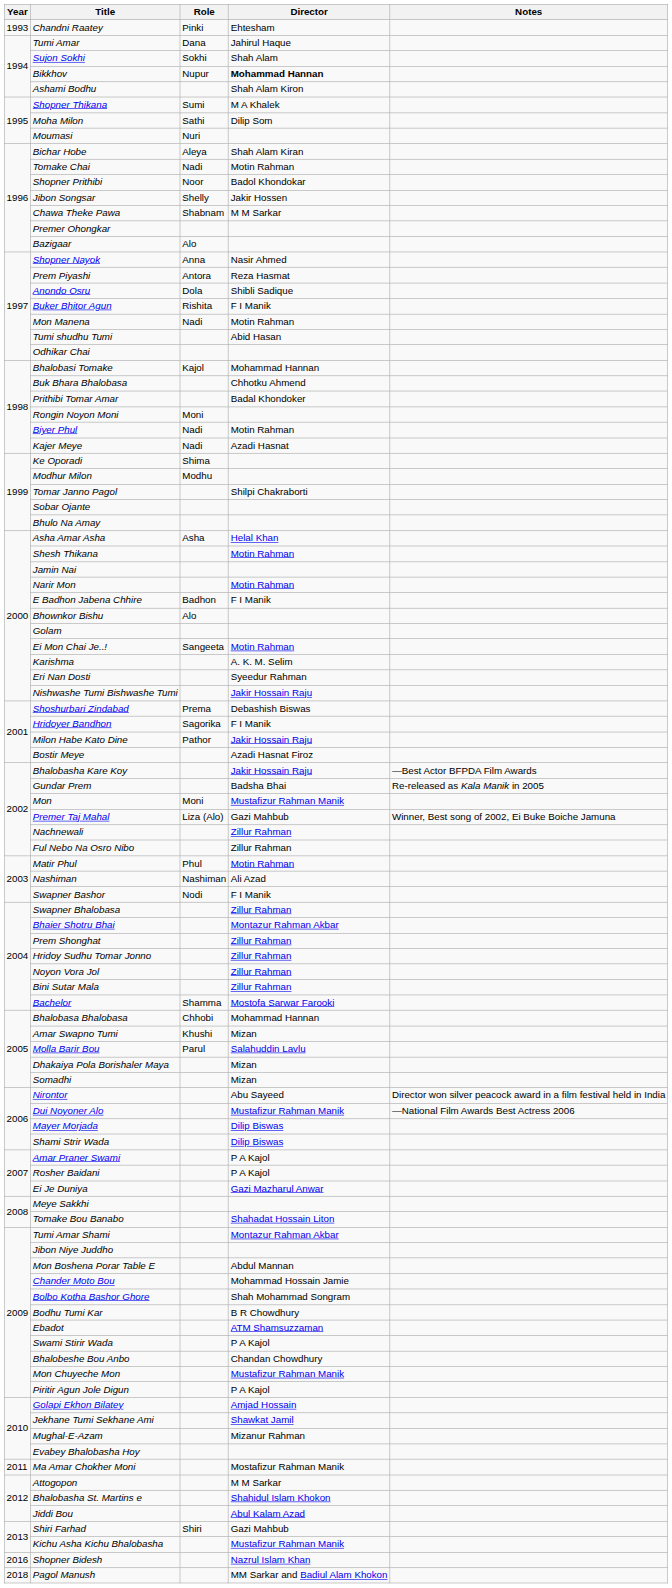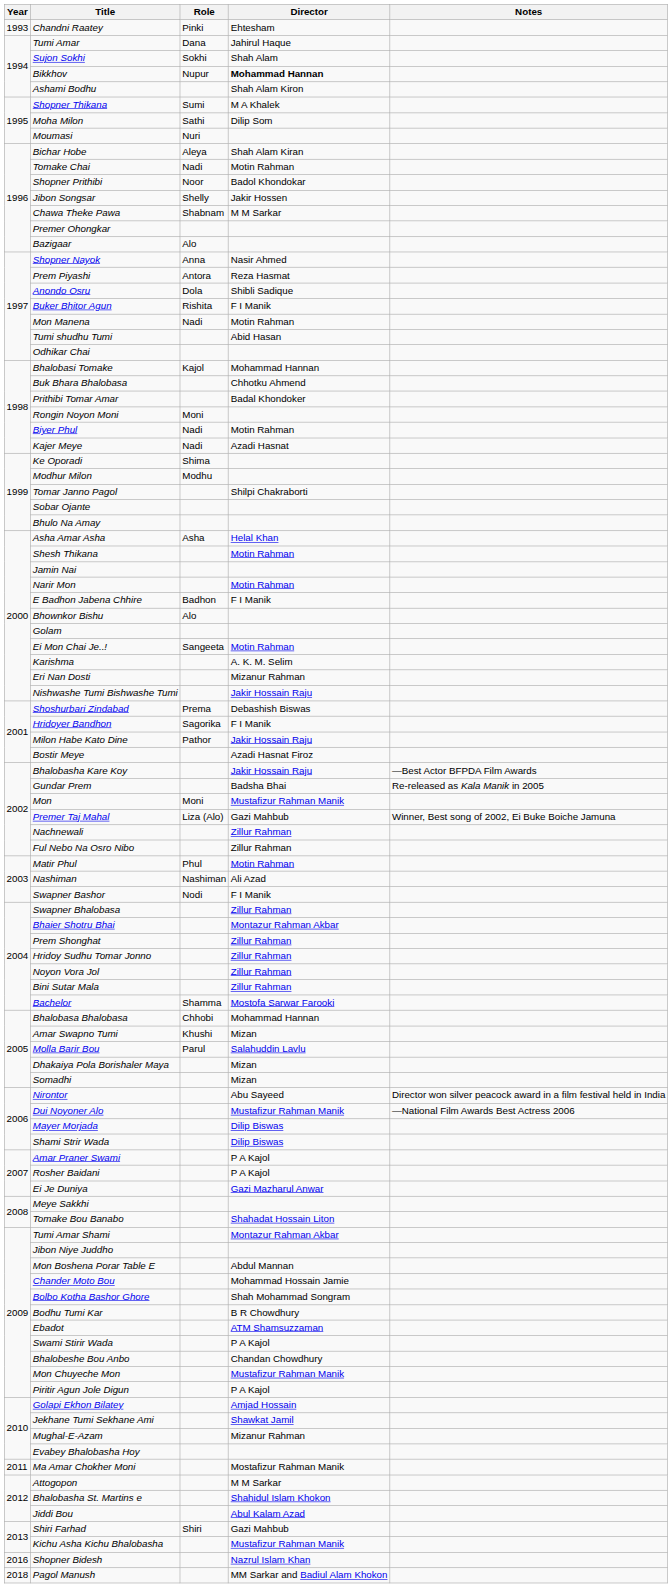Eri Nan Dosti | Director: Syeedur Rahman -> Mizanur Rahman
